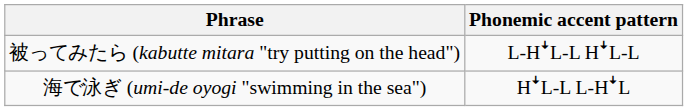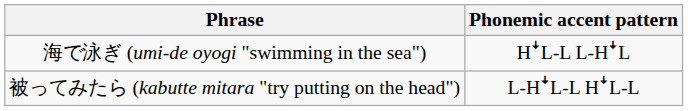rows swapped: 海で泳ぎ (umi-de oyogi "swimming in the sea") <-> 被ってみたら (kabutte mitara "try putting on the head")
